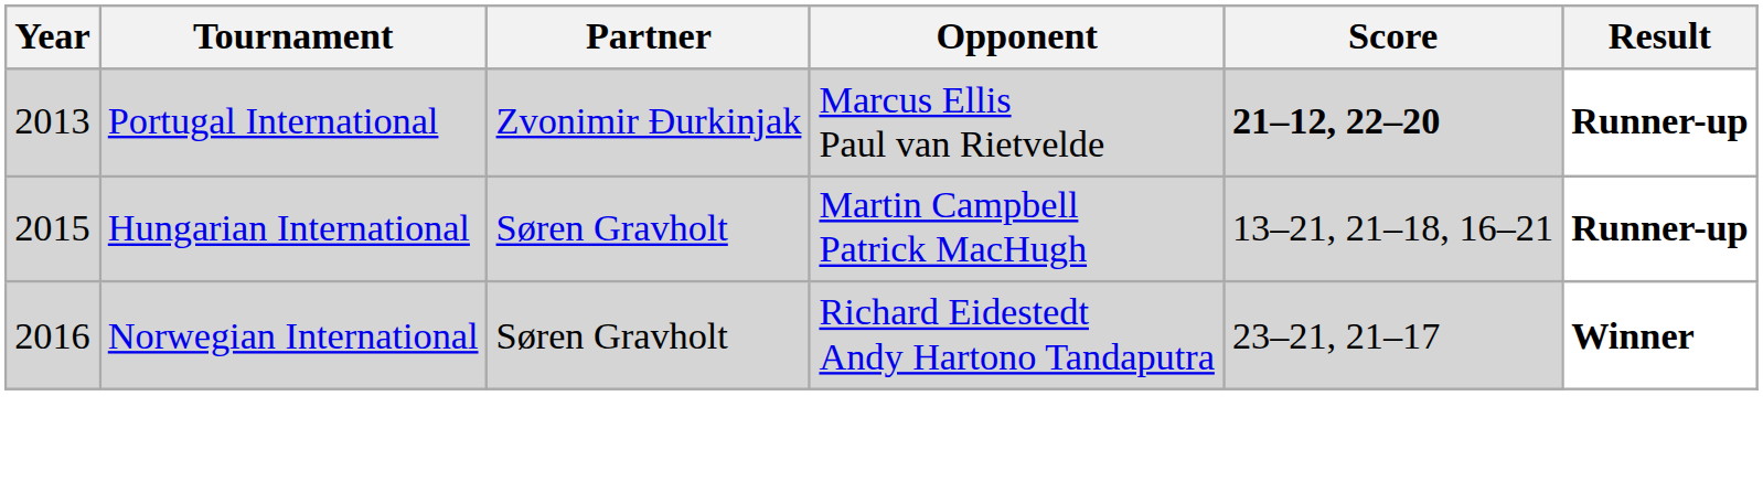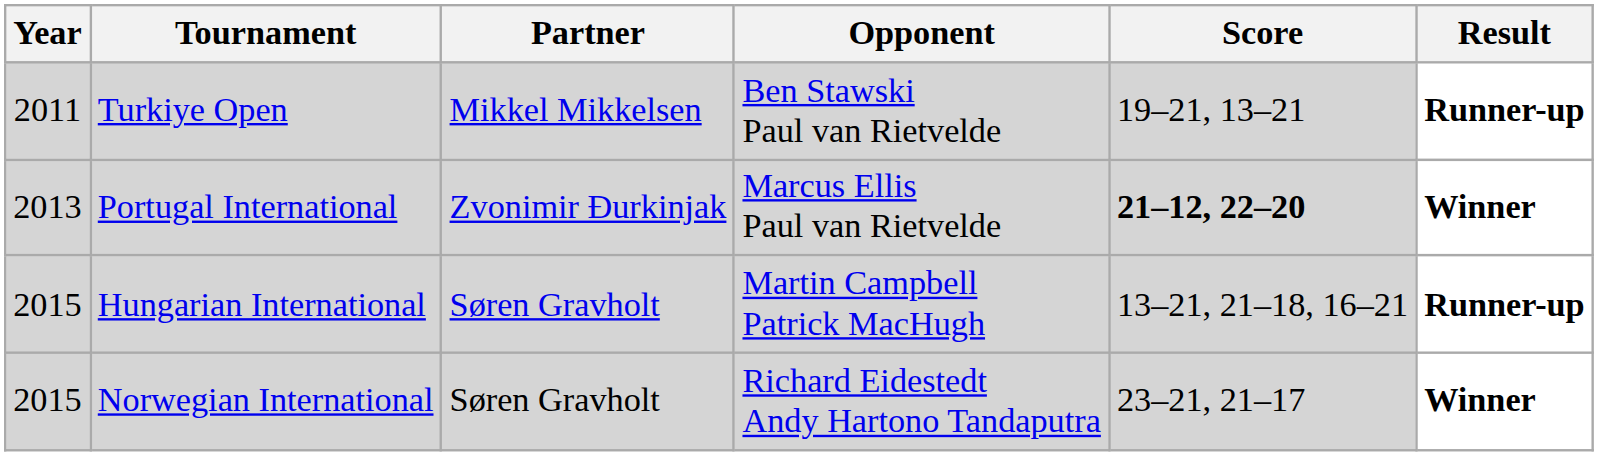+ row: 2011 | Turkiye Open | Mikkel Mikkelsen | Ben Stawski Paul van Rietvelde | 19–21, 13–21 | Runner-up
Portugal International | Result: Runner-up -> Winner
Norwegian International | Year: 2016 -> 2015
